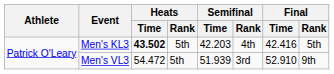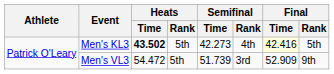Men's KL3 | Semifinal / Time: 42.203 -> 42.273
Men's KL3 | Final / Time: no background -> lightyellow background
Men's VL3 | Semifinal / Time: 51.939 -> 51.739
Men's VL3 | Final / Time: 52.910 -> 52.909
